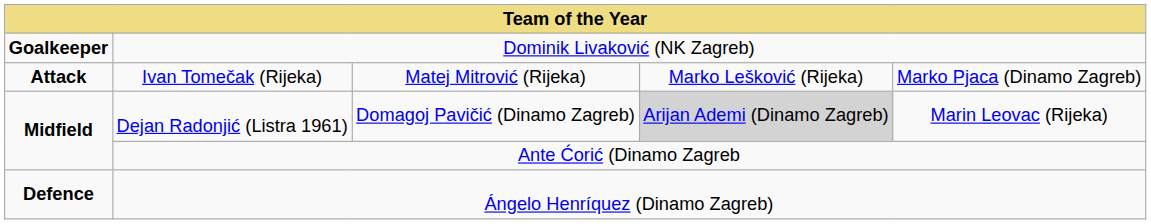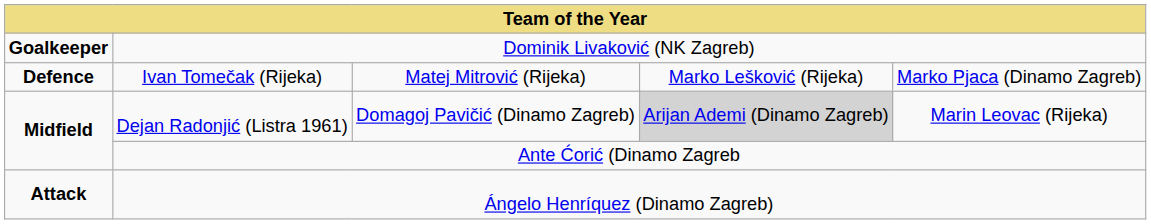Ivan Tomečak (Rijeka) | column 1: Attack -> Defence
Ángelo Henríquez (Dinamo Zagreb) | column 1: Defence -> Attack
